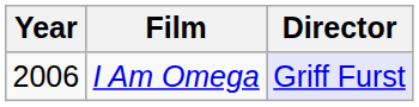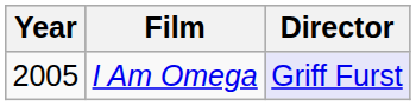I Am Omega | Year: 2006 -> 2005
